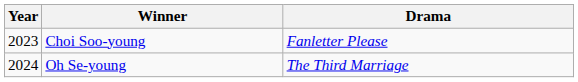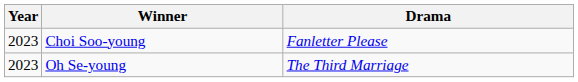Oh Se-young | Year: 2024 -> 2023
